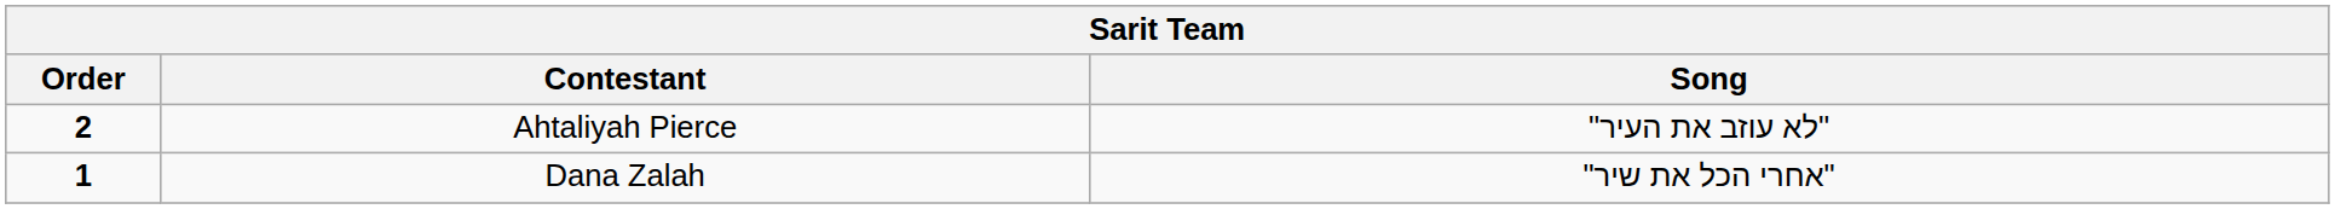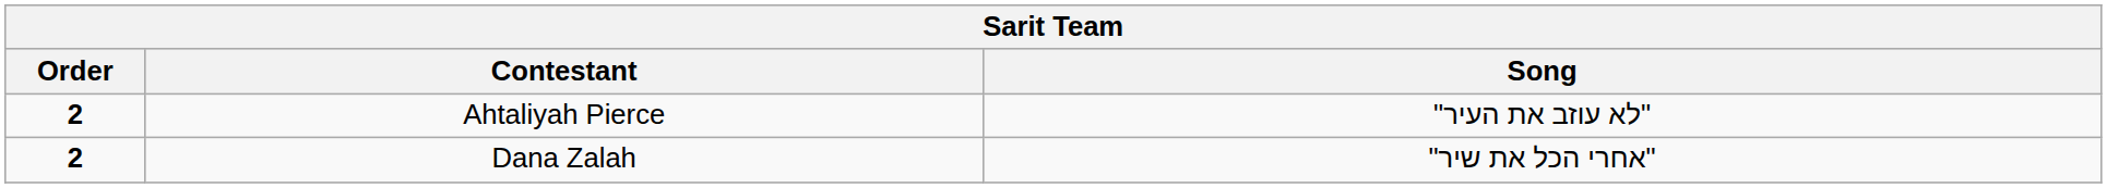Dana Zalah | Order: 1 -> 2
